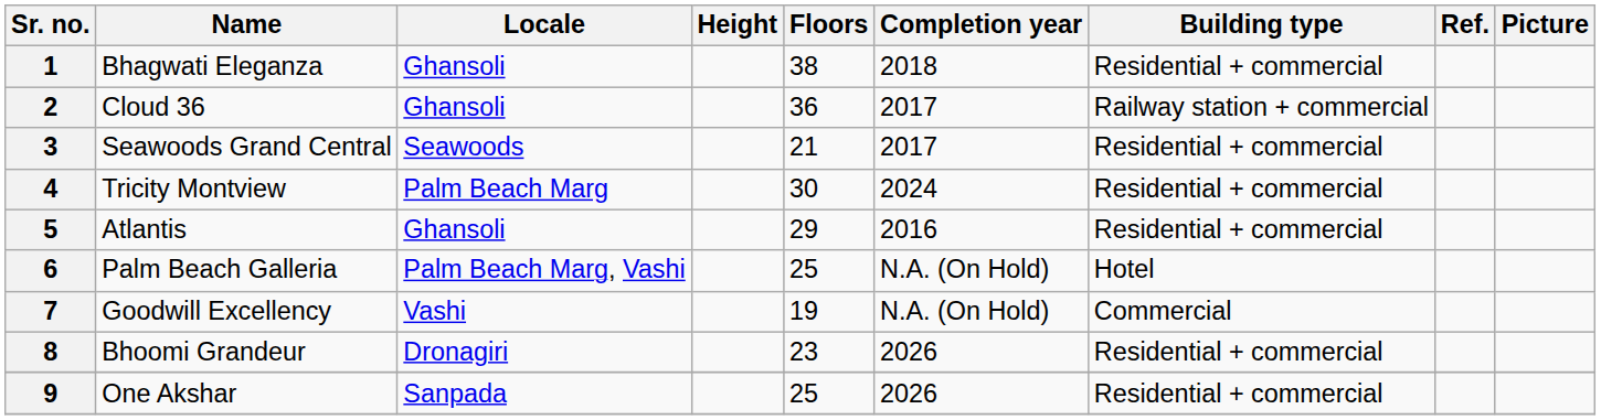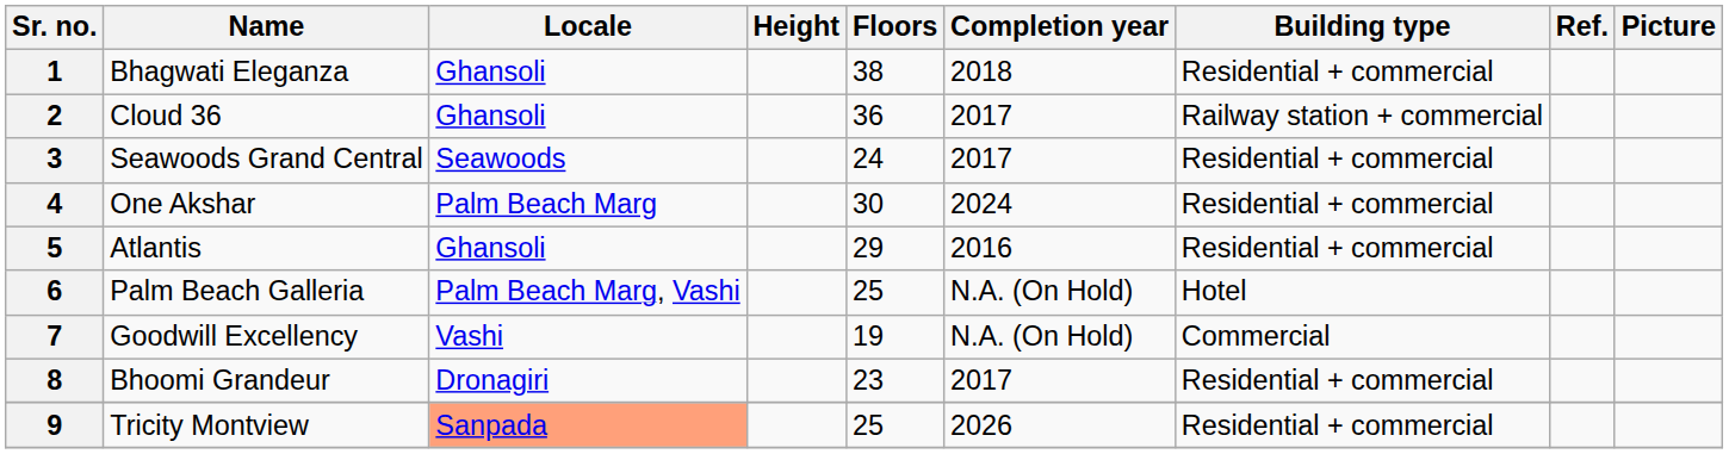3 | Floors: 21 -> 24
4 | Name: Tricity Montview -> One Akshar
8 | Completion year: 2026 -> 2017
9 | Name: One Akshar -> Tricity Montview
9 | Locale: no background -> lightsalmon background
